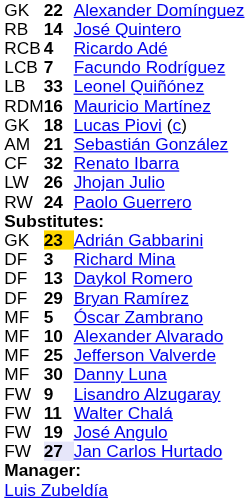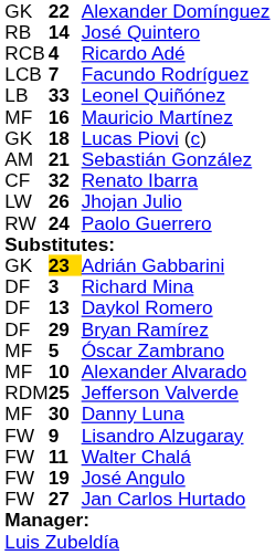Mauricio Martínez | column 1: RDM -> MF
Jefferson Valverde | column 1: MF -> RDM
Jan Carlos Hurtado | column 2: lavender background -> no background
